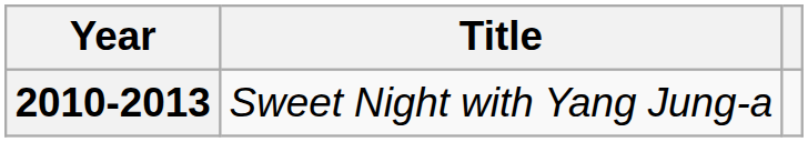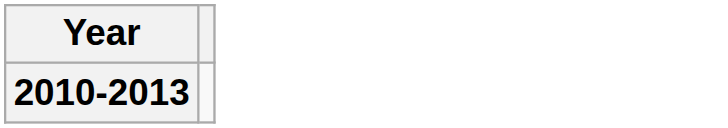- column: Title | Sweet Night with Yang Jung-a
